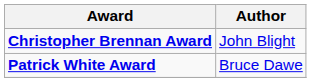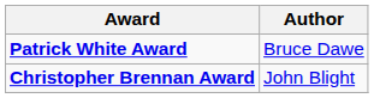rows swapped: Christopher Brennan Award <-> Patrick White Award
